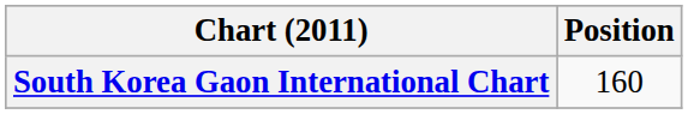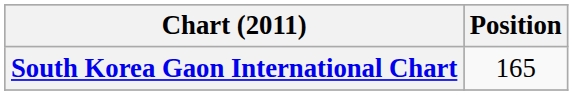South Korea Gaon International Chart | Position: 160 -> 165
